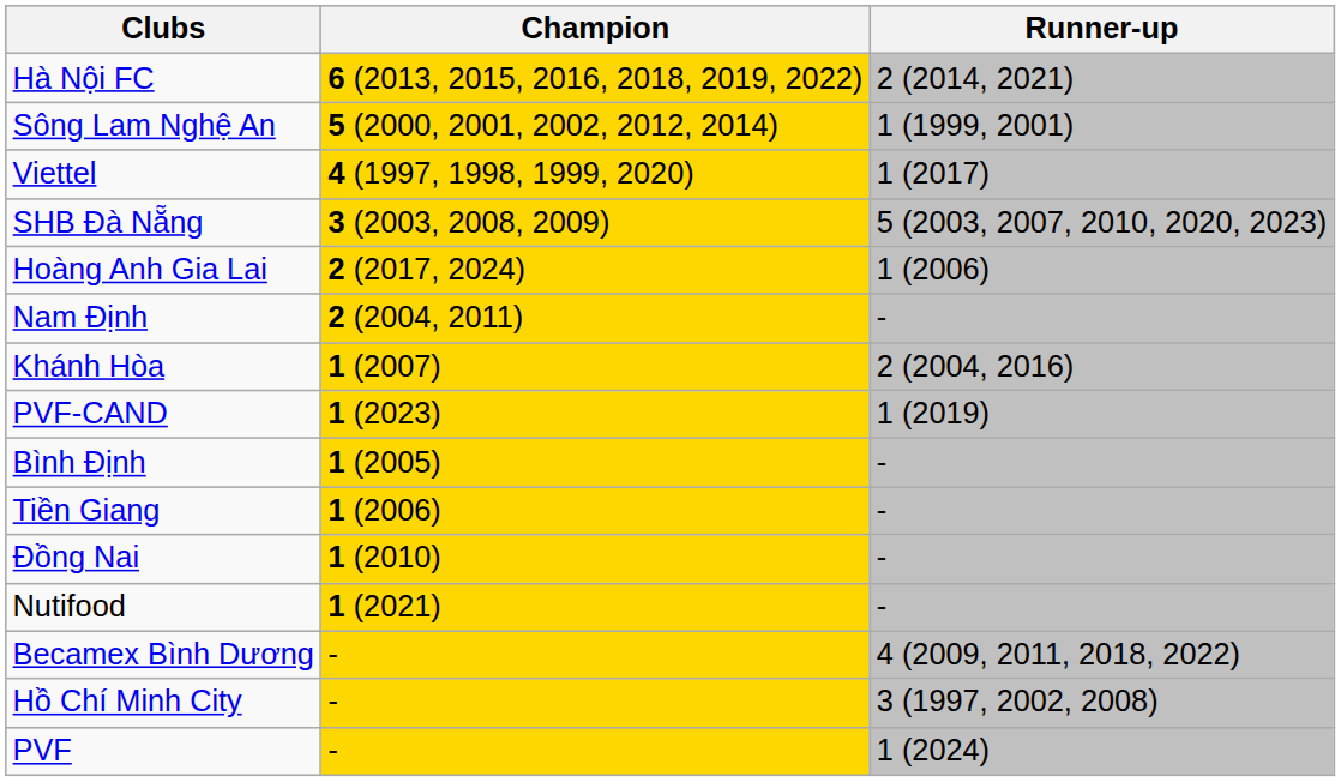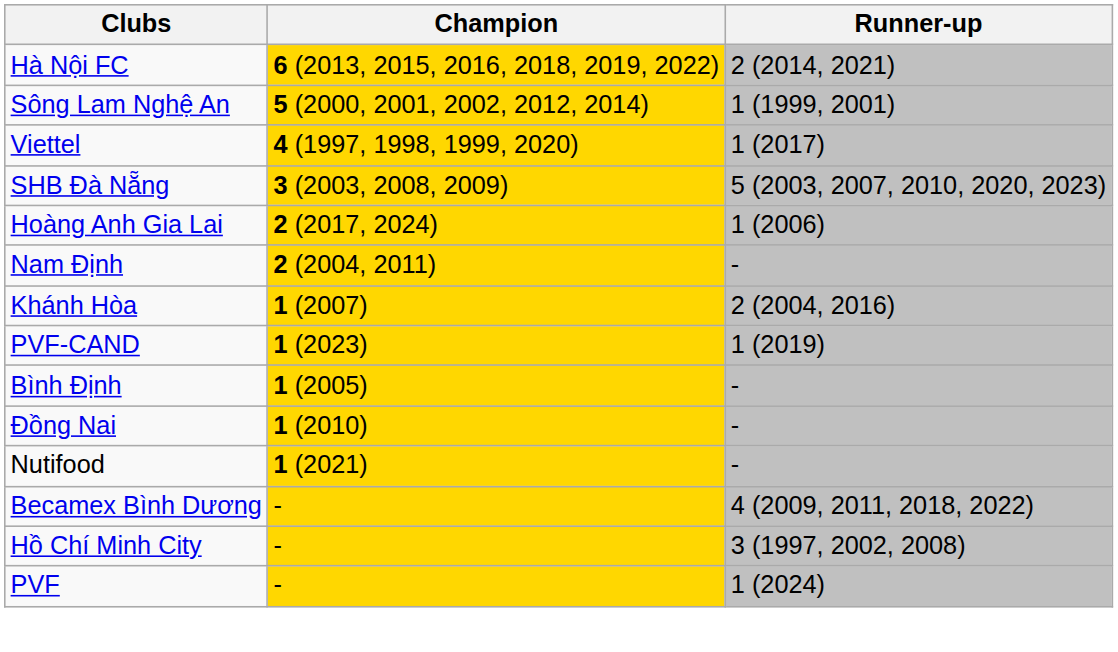- row: Tiền Giang | 1 (2006) | -
